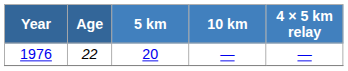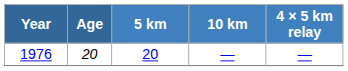1976 | Age: 22 -> 20
